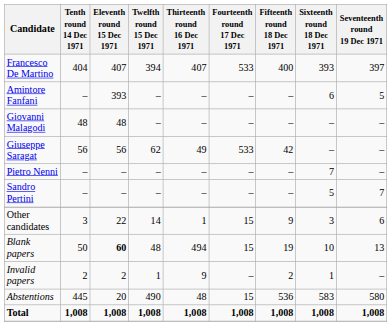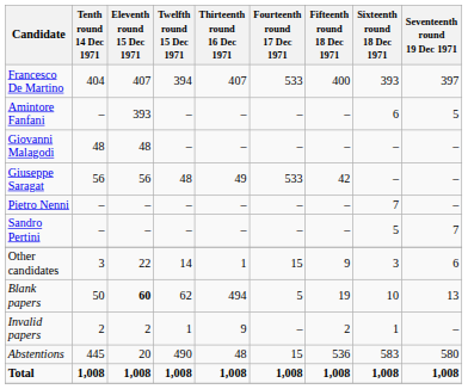Giuseppe Saragat | Twelfth round 15 Dec 1971: 62 -> 48
Blank papers | Twelfth round 15 Dec 1971: 48 -> 62
Blank papers | Fourteenth round 17 Dec 1971: 15 -> 5
